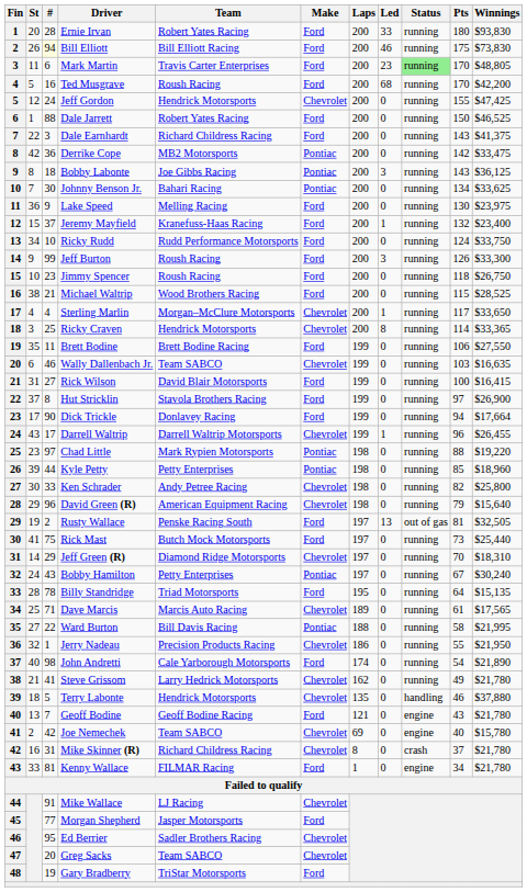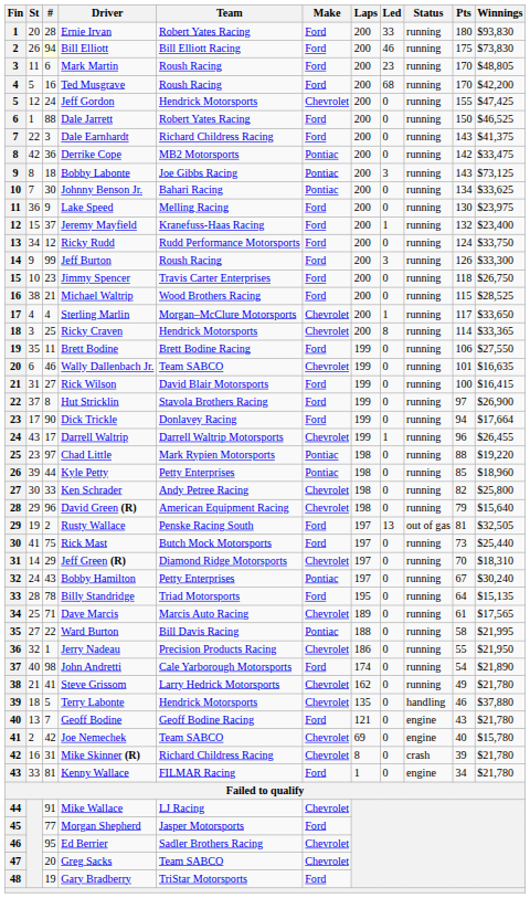Mark Martin | Team: Travis Carter Enterprises -> Roush Racing
Mark Martin | Status: lightgreen background -> no background
Bobby Labonte | Winnings: $36,125 -> $73,125
Ricky Rudd | #: 10 -> 12
Jimmy Spencer | Team: Roush Racing -> Travis Carter Enterprises
Wally Dallenbach Jr. | Pts: 103 -> 101
Mike Skinner (R) | Pts: 37 -> 39
